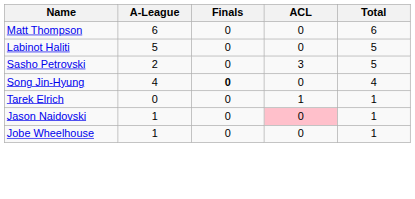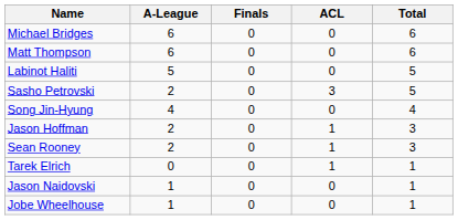+ row: Michael Bridges | 6 | 0 | 0 | 6
Song Jin-Hyung | Finals: bold -> normal
+ row: Jason Hoffman | 2 | 0 | 1 | 3
+ row: Sean Rooney | 2 | 0 | 1 | 3
Jason Naidovski | ACL: pink background -> no background
